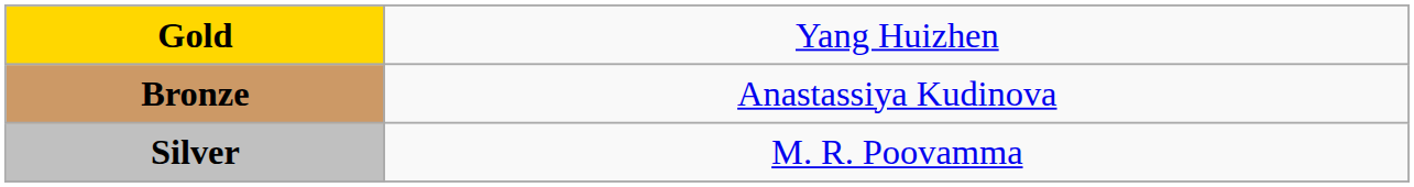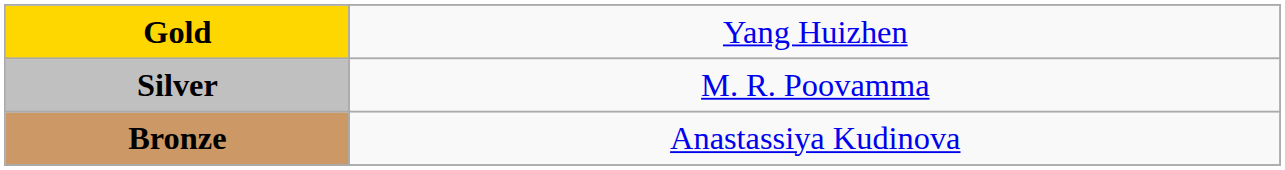rows swapped: Silver <-> Bronze
